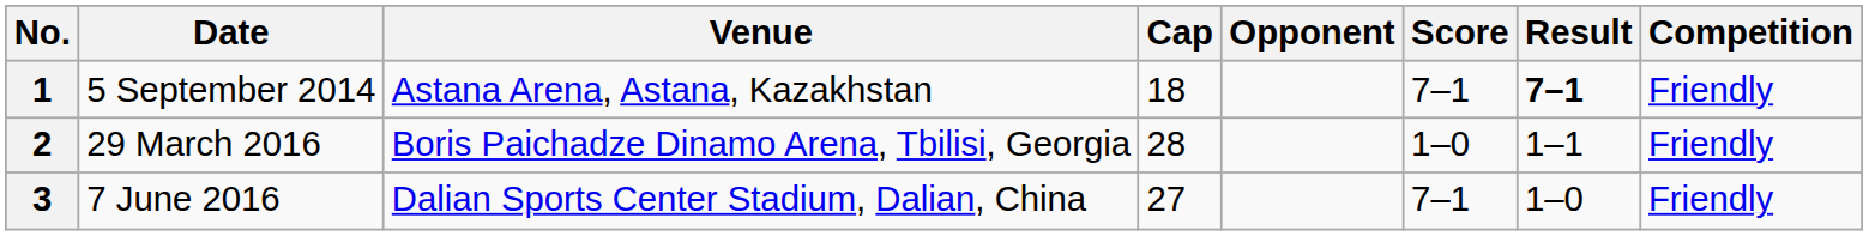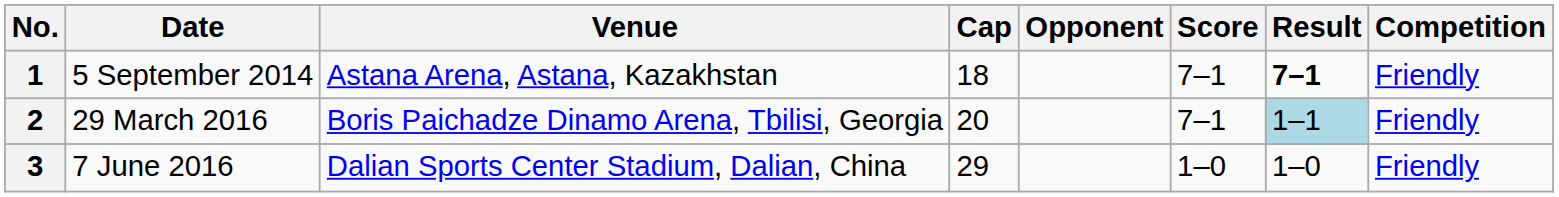2 | Cap: 28 -> 20
2 | Score: 1–0 -> 7–1
2 | Result: no background -> lightblue background
3 | Cap: 27 -> 29
3 | Score: 7–1 -> 1–0
